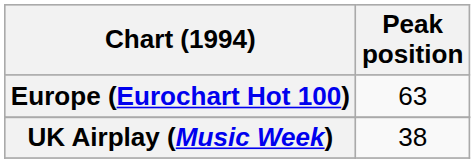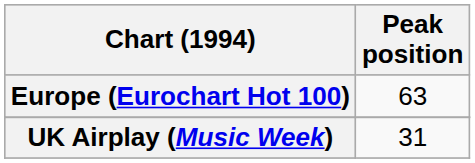UK Airplay (Music Week) | Peak position: 38 -> 31
